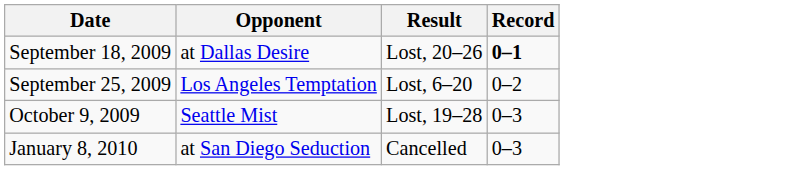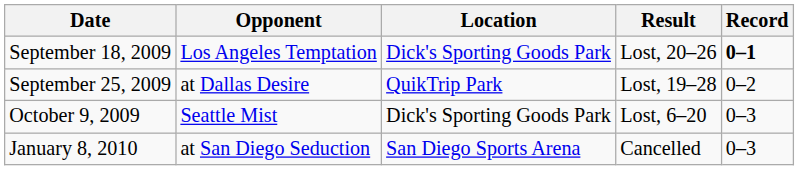+ column: Location | Dick's Sporting Goods Park | QuikTrip Park | Dick's Sporting Goods Park | San Diego Sports Arena
September 18, 2009 | Opponent: at Dallas Desire -> Los Angeles Temptation
September 25, 2009 | Opponent: Los Angeles Temptation -> at Dallas Desire
September 25, 2009 | Result: Lost, 6–20 -> Lost, 19–28
October 9, 2009 | Result: Lost, 19–28 -> Lost, 6–20
